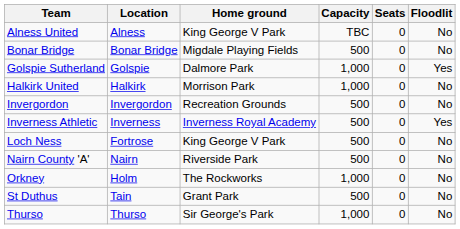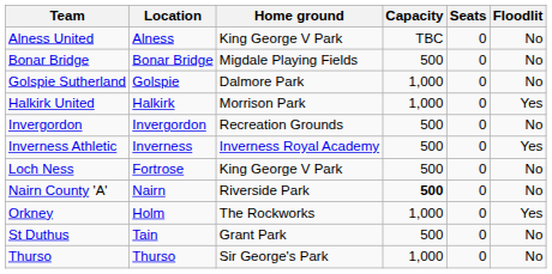Golspie Sutherland | Floodlit: Yes -> No
Halkirk United | Floodlit: No -> Yes
Nairn County 'A' | Capacity: normal -> bold
Orkney | Floodlit: No -> Yes
